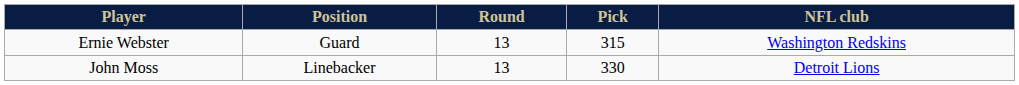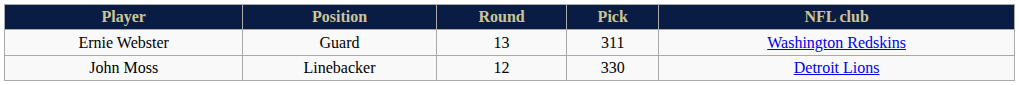Ernie Webster | Pick: 315 -> 311
John Moss | Round: 13 -> 12
